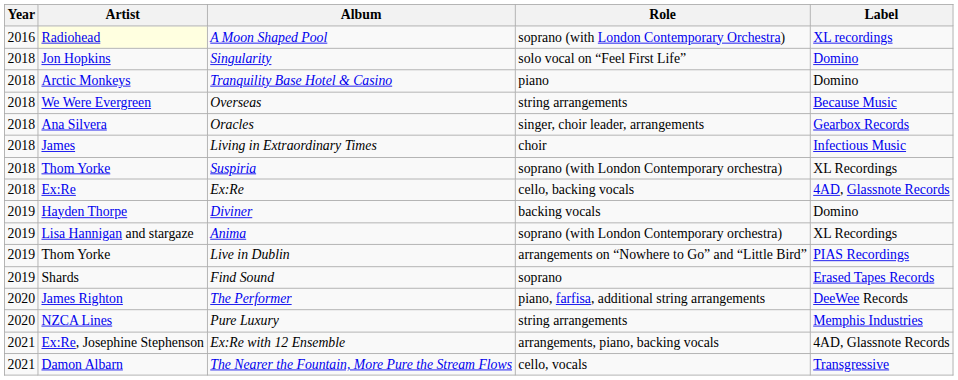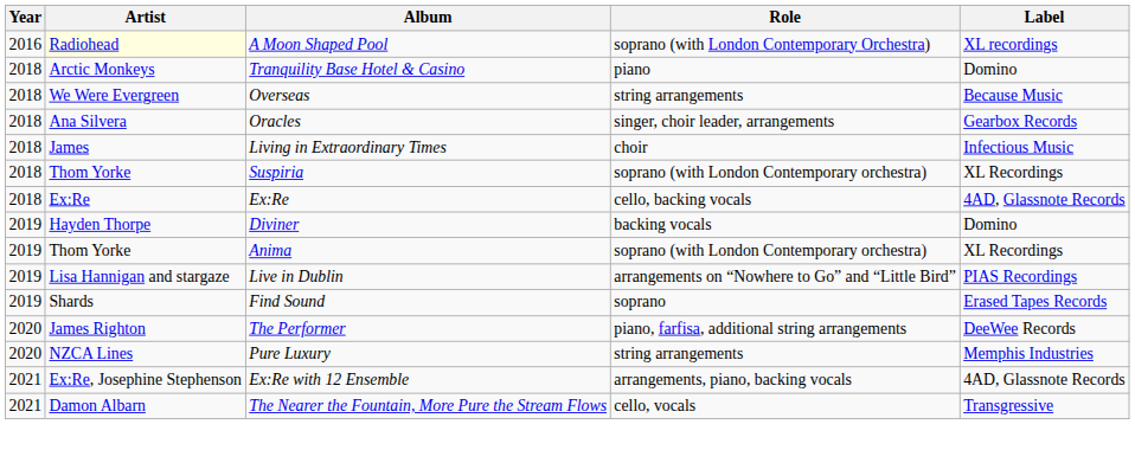- row: 2018 | Jon Hopkins | Singularity | solo vocal on “Feel First Life” | Domino
Anima | Artist: Lisa Hannigan and stargaze -> Thom Yorke
Live in Dublin | Artist: Thom Yorke -> Lisa Hannigan and stargaze
